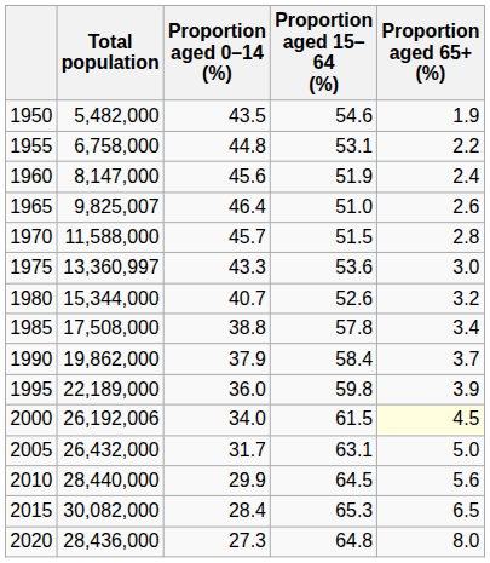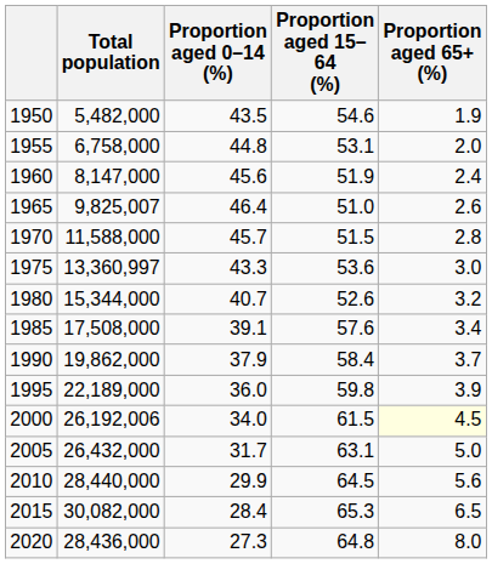1955 | Proportion aged 65+ (%): 2.2 -> 2.0
1985 | Proportion aged 0–14 (%): 38.8 -> 39.1
1985 | Proportion aged 15–64 (%): 57.8 -> 57.6
